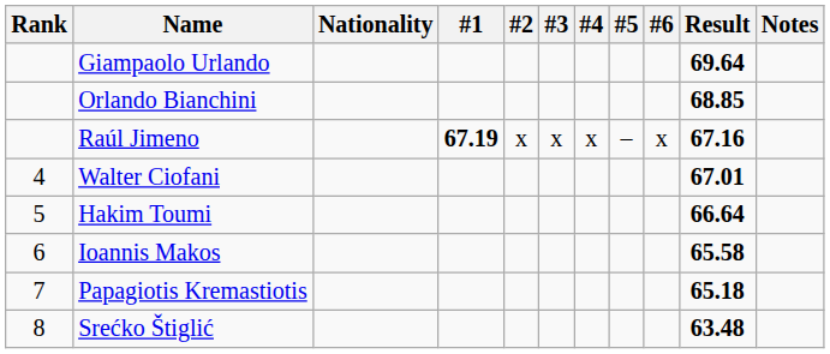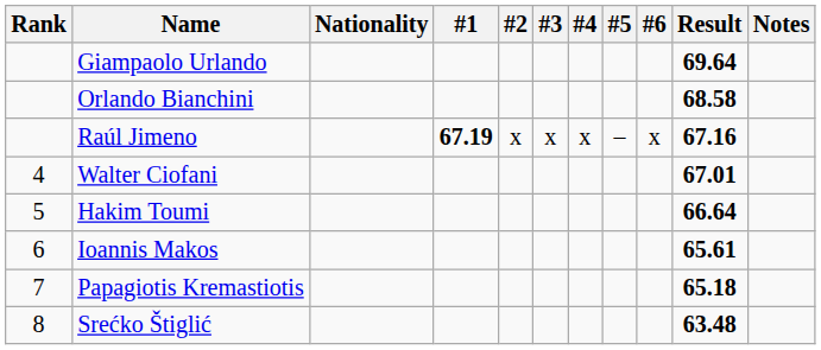Orlando Bianchini | Result: 68.85 -> 68.58
Ioannis Makos | Result: 65.58 -> 65.61
